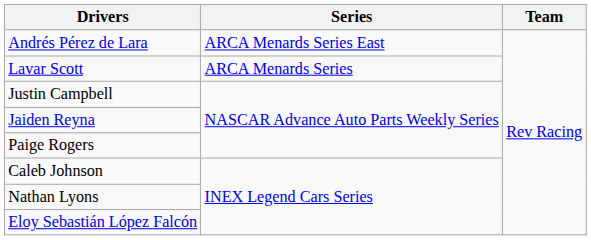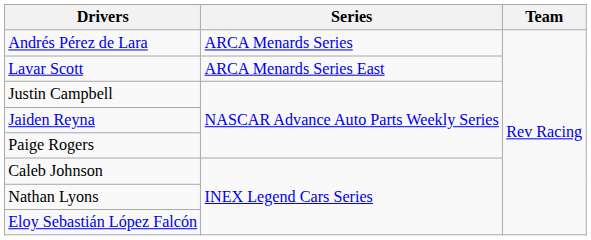Andrés Pérez de Lara | Series: ARCA Menards Series East -> ARCA Menards Series
Lavar Scott | Series: ARCA Menards Series -> ARCA Menards Series East
